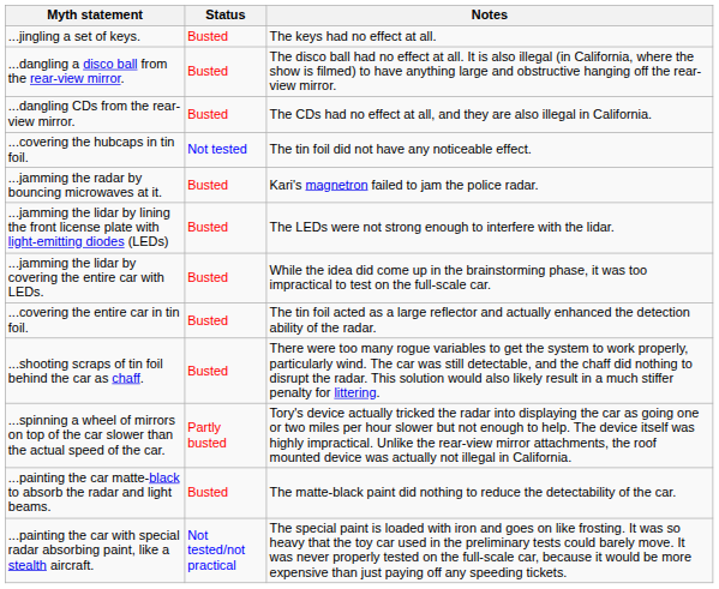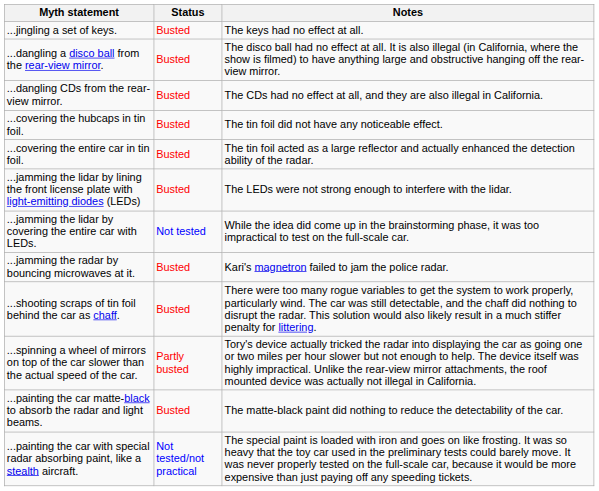...covering the hubcaps in tin foil. | Status: Not tested -> Busted
rows swapped: ...covering the entire car in tin foil. <-> ...jamming the radar by bouncing microwaves at it.
...jamming the lidar by covering the entire car with LEDs. | Status: Busted -> Not tested
